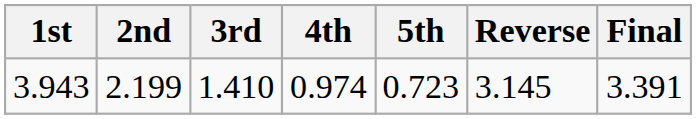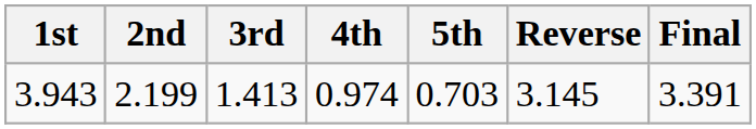3.943 | 3rd: 1.410 -> 1.413
3.943 | 5th: 0.723 -> 0.703
